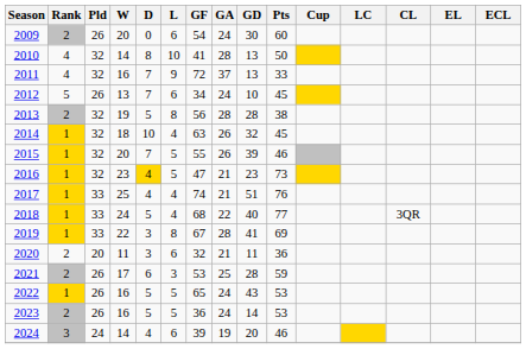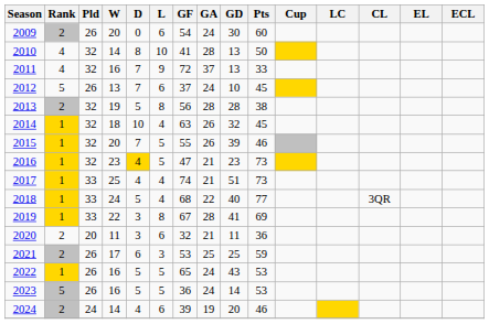2012 | GF: 34 -> 37
2017 | Pts: 76 -> 73
2021 | GD: 28 -> 25
2023 | Rank: 2 -> 5
2024 | Rank: 3 -> 2
